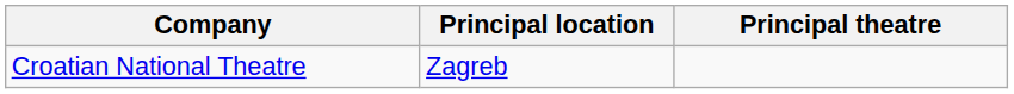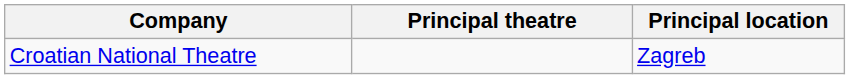columns swapped: Principal theatre <-> Principal location
